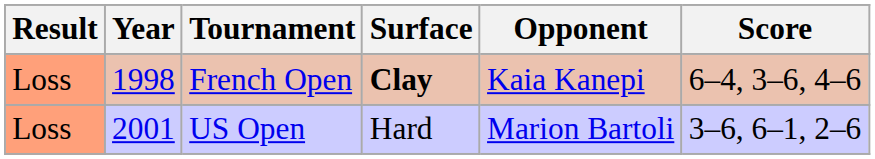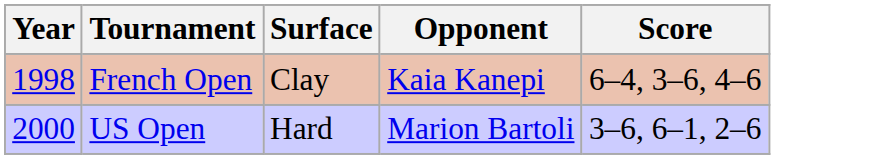- column: Result | Loss | Loss
French Open | Surface: bold -> normal
US Open | Year: 2001 -> 2000
